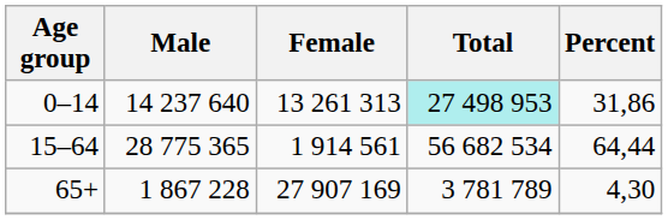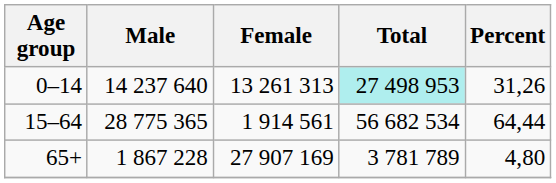0–14 | Percent: 31,86 -> 31,26
65+ | Percent: 4,30 -> 4,80
